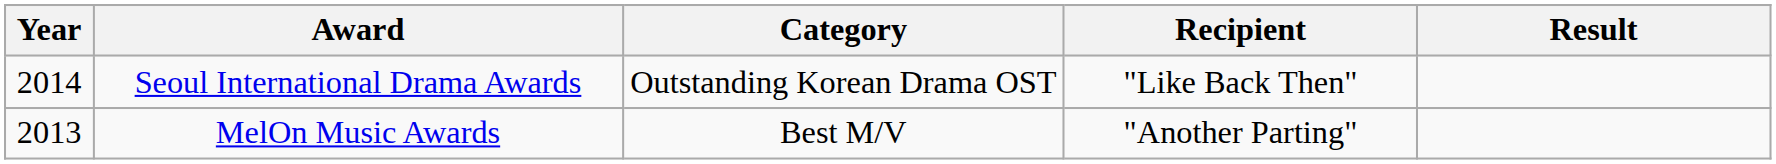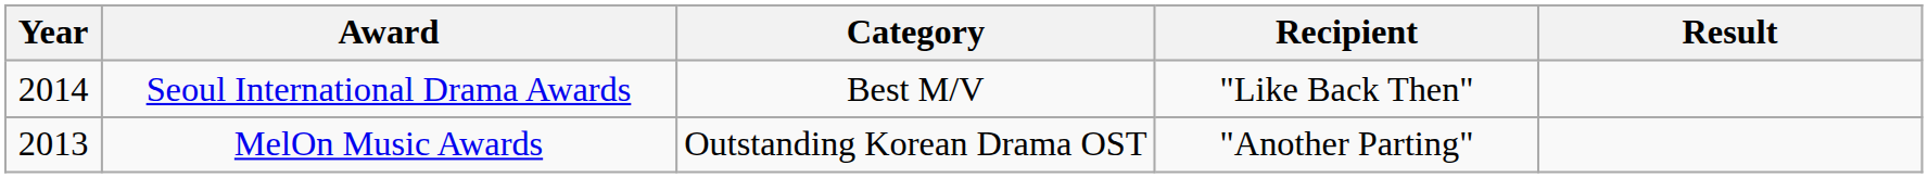Seoul International Drama Awards | Category: Outstanding Korean Drama OST -> Best M/V
MelOn Music Awards | Category: Best M/V -> Outstanding Korean Drama OST
